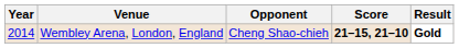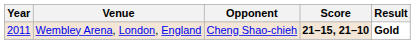Wembley Arena, London, England | Year: 2014 -> 2011
